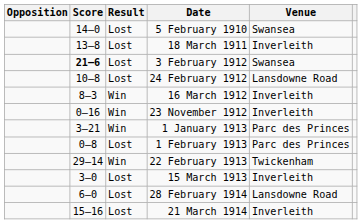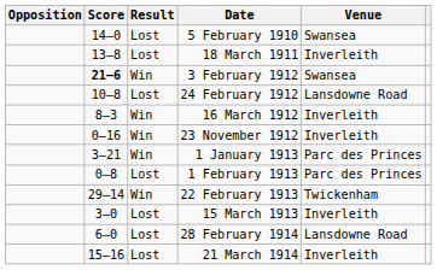3 February 1912 | Result: Lost -> Win
